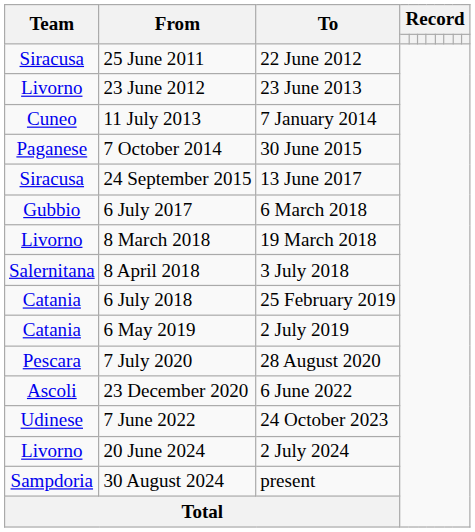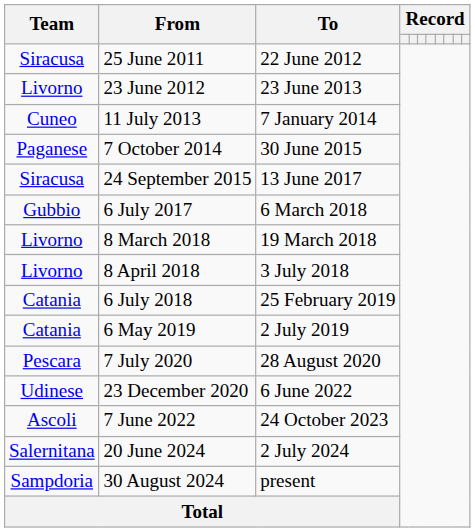8 April 2018 | Team: Salernitana -> Livorno
23 December 2020 | Team: Ascoli -> Udinese
7 June 2022 | Team: Udinese -> Ascoli
20 June 2024 | Team: Livorno -> Salernitana
